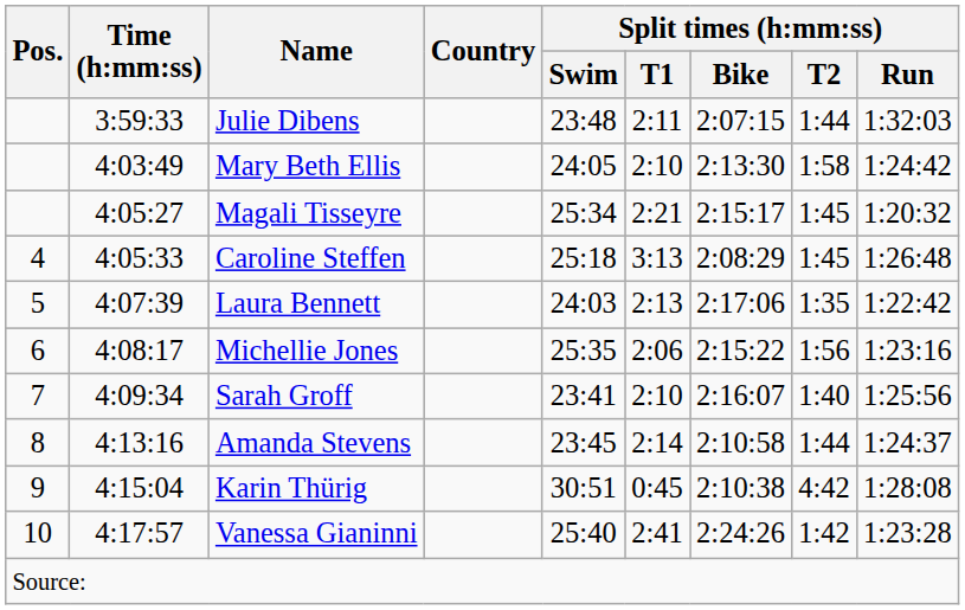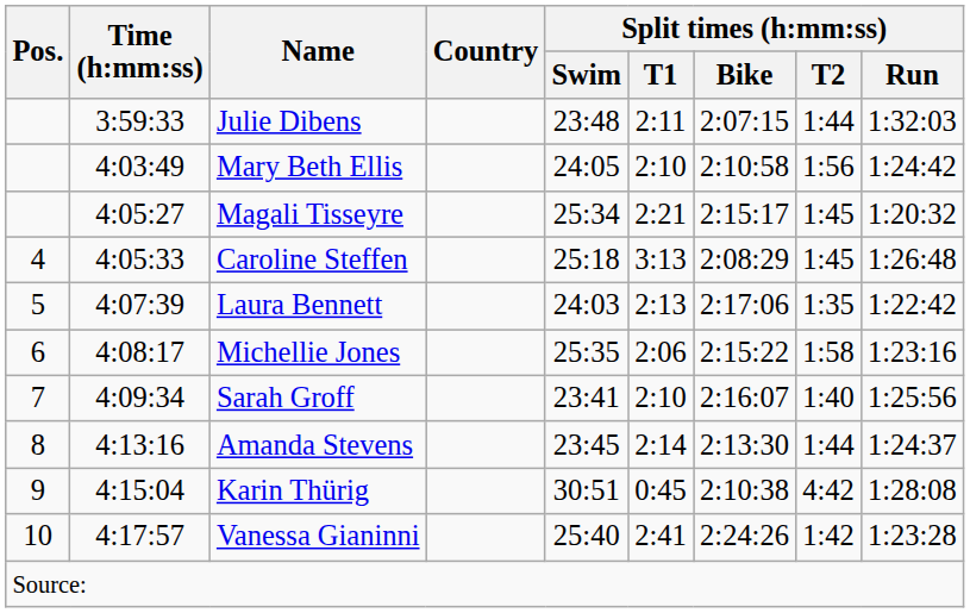Mary Beth Ellis | Split times (h:mm:ss) / Bike: 2:13:30 -> 2:10:58
Mary Beth Ellis | Split times (h:mm:ss) / T2: 1:58 -> 1:56
Michellie Jones | Split times (h:mm:ss) / T2: 1:56 -> 1:58
Amanda Stevens | Split times (h:mm:ss) / Bike: 2:10:58 -> 2:13:30
